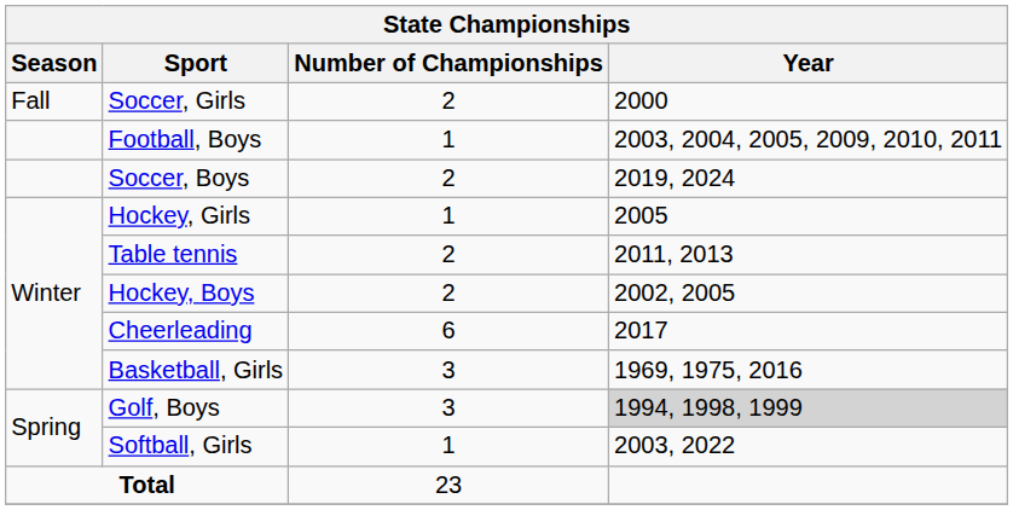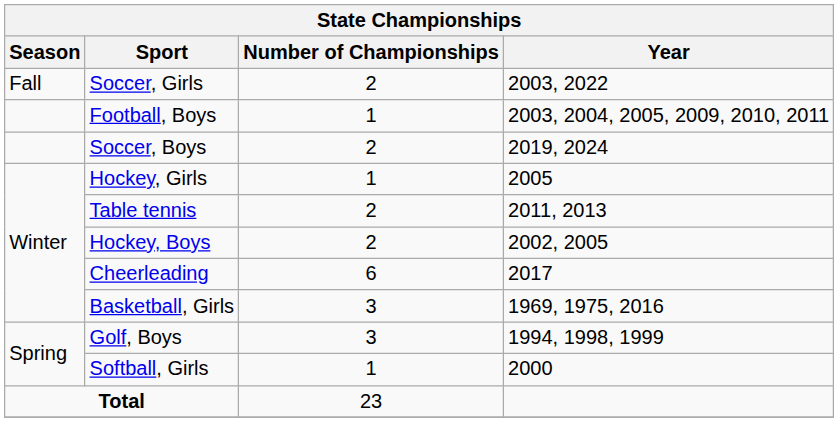Soccer, Girls | Year: 2000 -> 2003, 2022
Golf, Boys | Year: lightgrey background -> no background
Softball, Girls | Year: 2003, 2022 -> 2000
